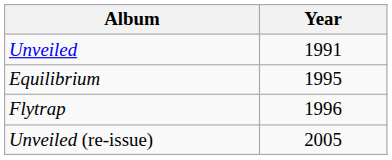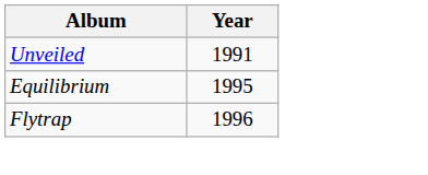- row: Unveiled (re-issue) | 2005
